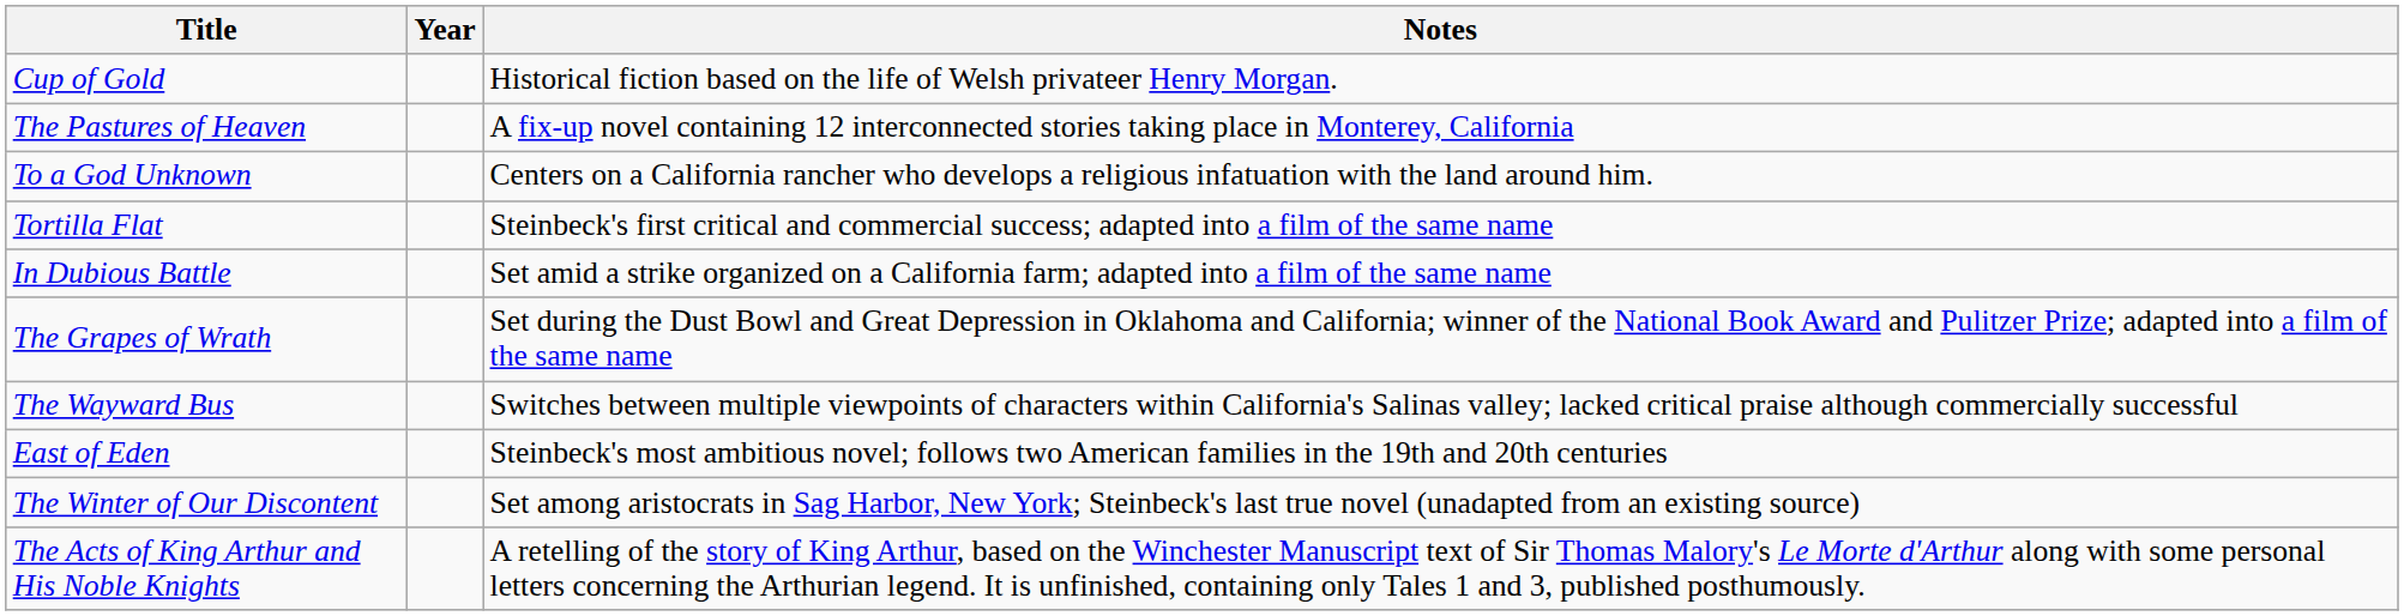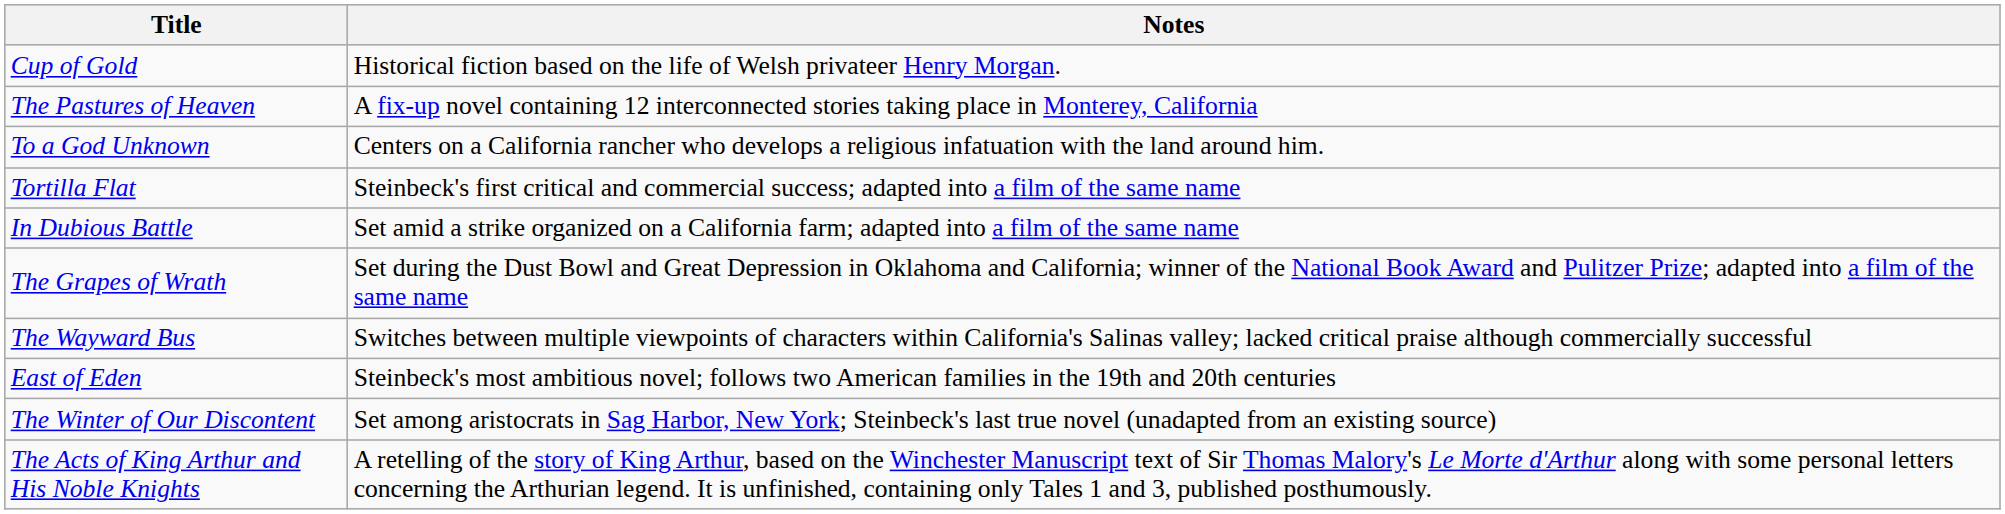- column: Year
